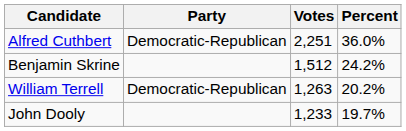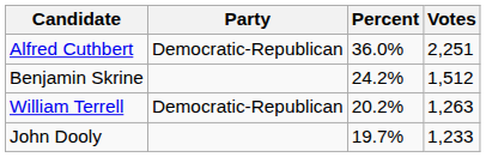columns swapped: Votes <-> Percent
